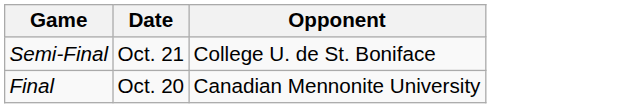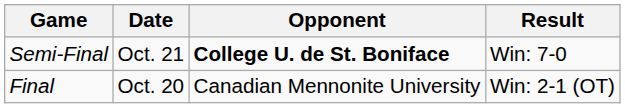+ column: Result | Win: 7-0 | Win: 2-1 (OT)
Semi-Final | Opponent: normal -> bold
